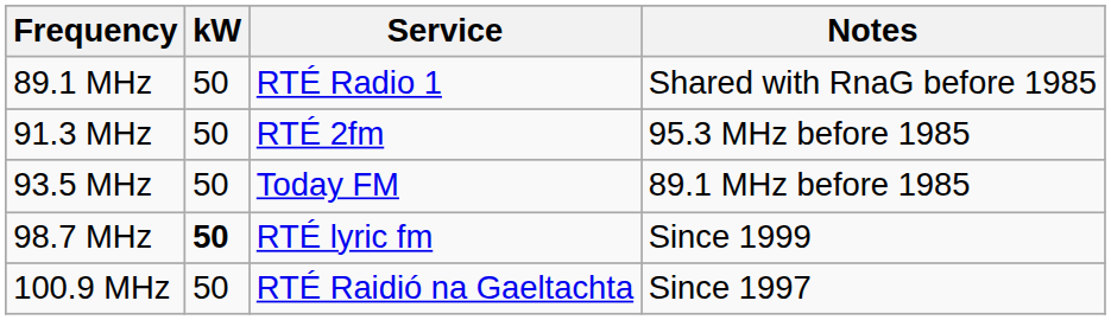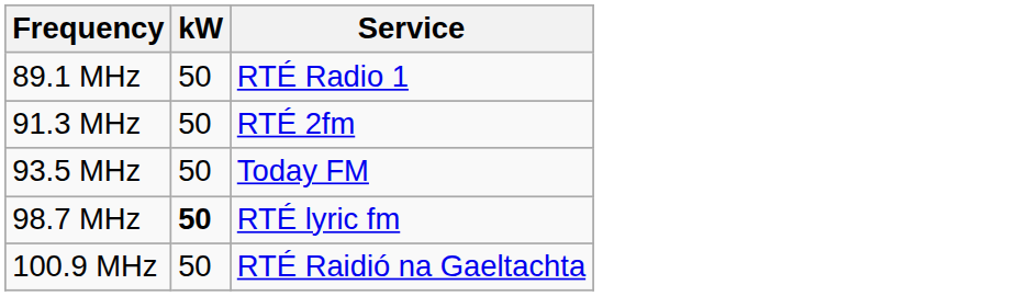- column: Notes | Shared with RnaG before 1985 | 95.3 MHz before 1985 | 89.1 MHz before 1985 | Since 1999 | Since 1997
